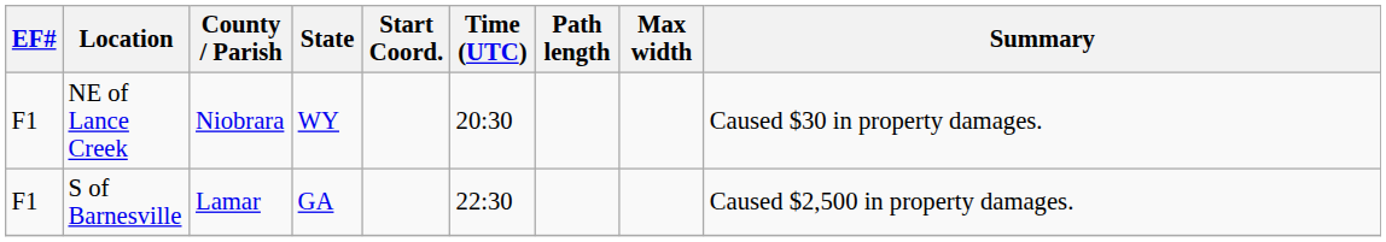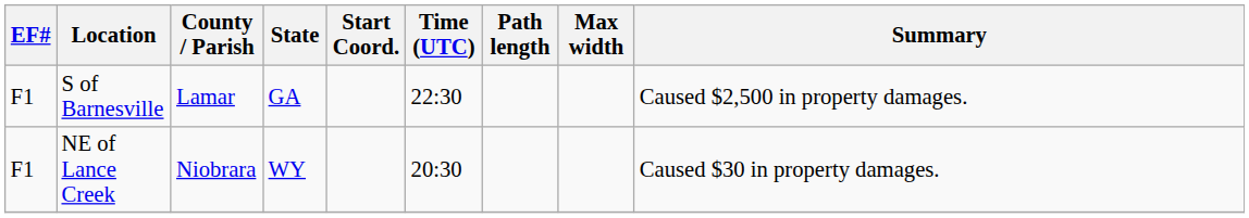rows swapped: NE of Lance Creek <-> S of Barnesville
